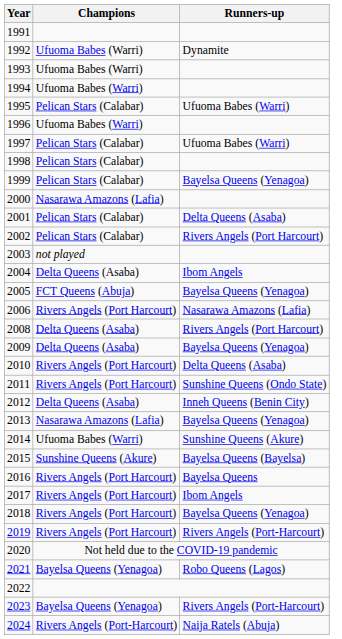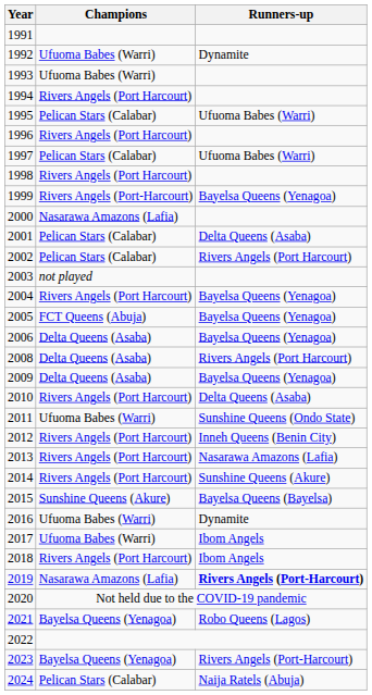1994 | Champions: Ufuoma Babes (Warri) -> Rivers Angels (Port Harcourt)
1996 | Champions: Ufuoma Babes (Warri) -> Rivers Angels (Port Harcourt)
1998 | Champions: Pelican Stars (Calabar) -> Rivers Angels (Port Harcourt)
1999 | Champions: Pelican Stars (Calabar) -> Rivers Angels (Port-Harcourt)
2004 | Champions: Delta Queens (Asaba) -> Rivers Angels (Port Harcourt)
2004 | Runners-up: Ibom Angels -> Bayelsa Queens (Yenagoa)
2006 | Champions: Rivers Angels (Port Harcourt) -> Delta Queens (Asaba)
2006 | Runners-up: Nasarawa Amazons (Lafia) -> Bayelsa Queens (Yenagoa)
2011 | Champions: Rivers Angels (Port Harcourt) -> Ufuoma Babes (Warri)
2012 | Champions: Delta Queens (Asaba) -> Rivers Angels (Port Harcourt)
2013 | Champions: Nasarawa Amazons (Lafia) -> Rivers Angels (Port Harcourt)
2013 | Runners-up: Bayelsa Queens (Yenagoa) -> Nasarawa Amazons (Lafia)
2014 | Champions: Ufuoma Babes (Warri) -> Rivers Angels (Port Harcourt)
2016 | Champions: Rivers Angels (Port Harcourt) -> Ufuoma Babes (Warri)
2016 | Runners-up: Bayelsa Queens -> Dynamite
2017 | Champions: Rivers Angels (Port Harcourt) -> Ufuoma Babes (Warri)
2018 | Runners-up: Bayelsa Queens (Yenagoa) -> Ibom Angels
2019 | Champions: Rivers Angels (Port Harcourt) -> Nasarawa Amazons (Lafia)
2019 | Runners-up: normal -> bold
2024 | Champions: Rivers Angels (Port-Harcourt) -> Pelican Stars (Calabar)
